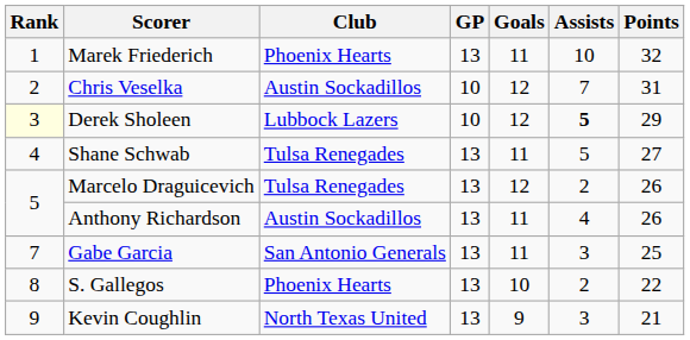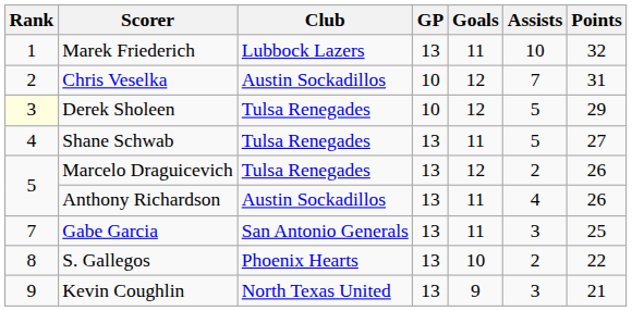Marek Friederich | Club: Phoenix Hearts -> Lubbock Lazers
Derek Sholeen | Club: Lubbock Lazers -> Tulsa Renegades
Derek Sholeen | Assists: bold -> normal
